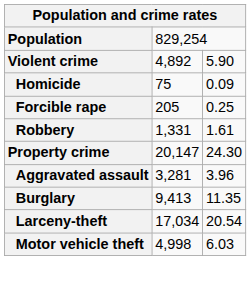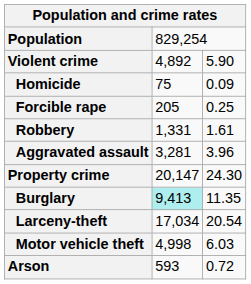rows swapped: Aggravated assault <-> Property crime
Burglary | column 2: no background -> paleturquoise background
+ row: Arson | 593 | 0.72
